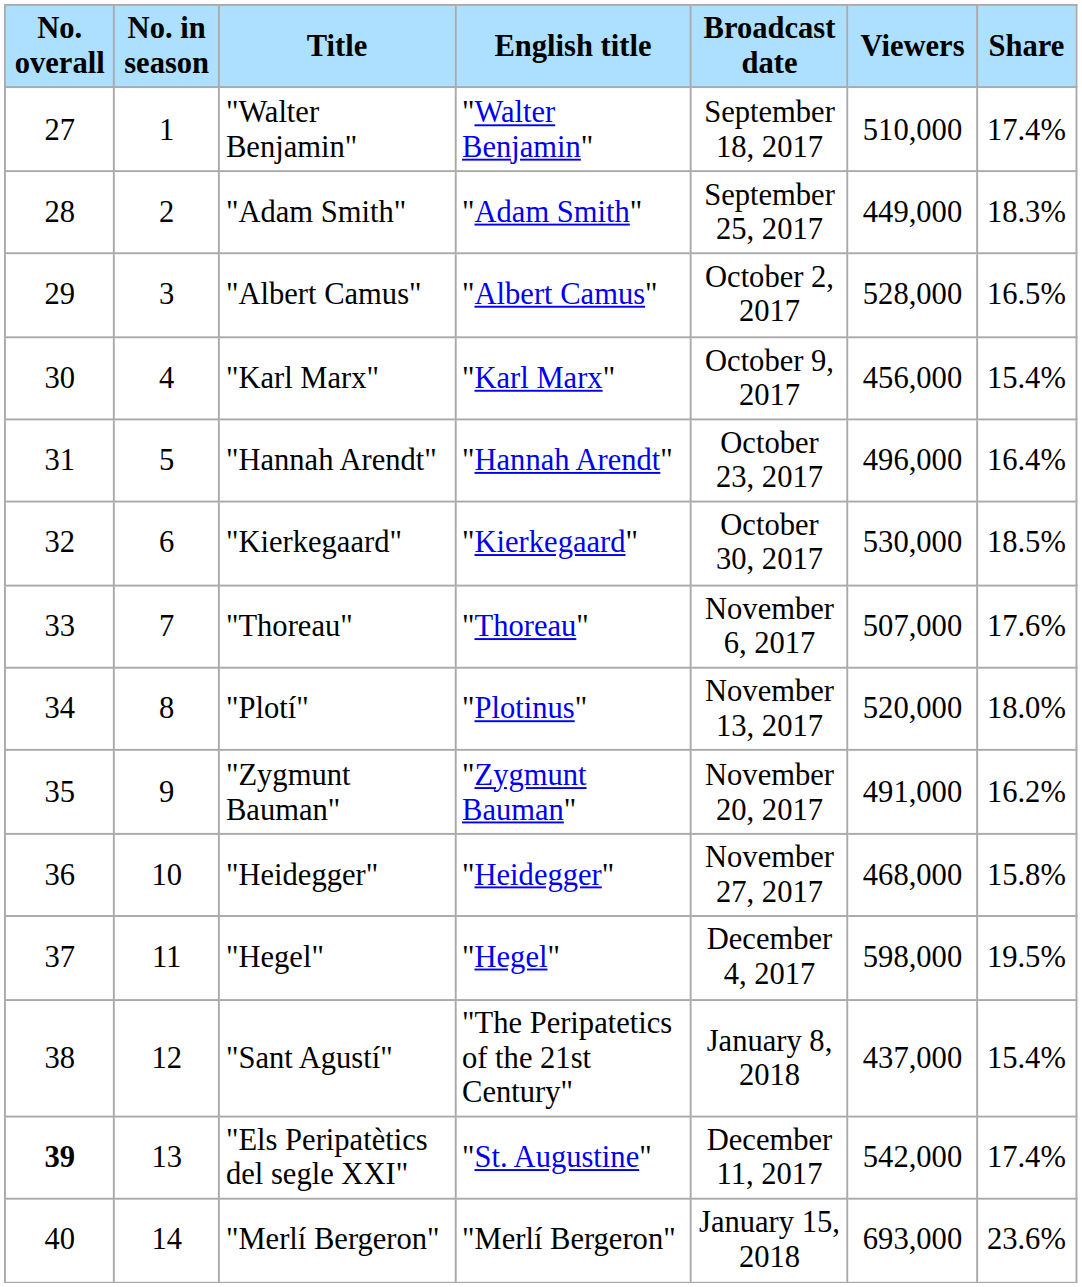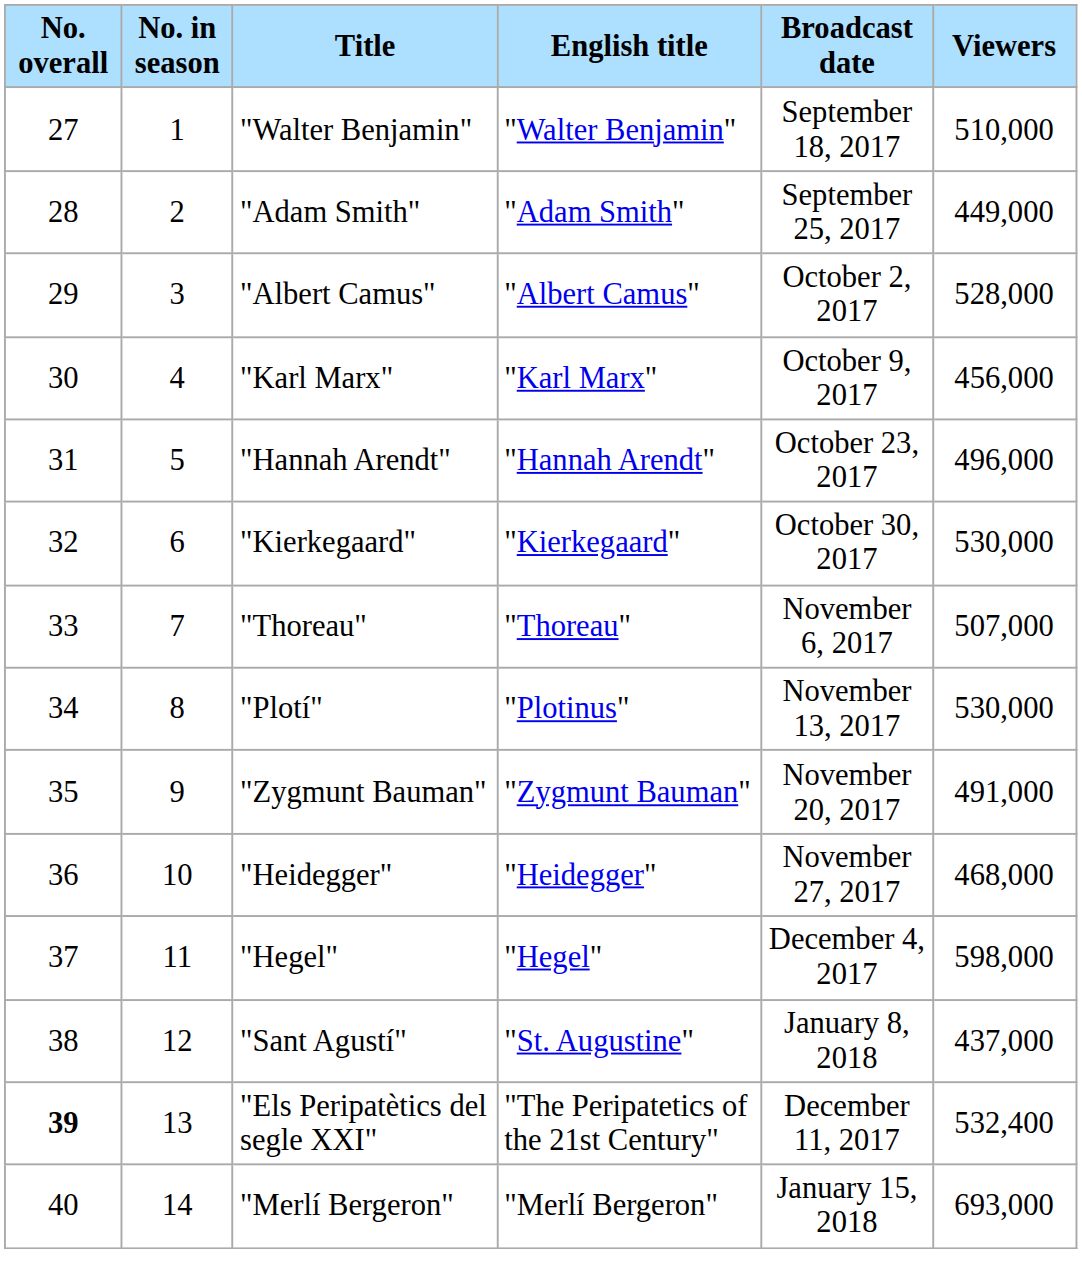- column: Share | 17.4% | 18.3% | 16.5% | 15.4% | 16.4% | 18.5% | 17.6% | 18.0% | 16.2% | 15.8% | 19.5% | 15.4% | 17.4% | 23.6%
"Plotí" | Viewers: 520,000 -> 530,000
"Sant Agustí" | English title: "The Peripatetics of the 21st Century" -> "St. Augustine"
"Els Peripatètics del segle XXI" | English title: "St. Augustine" -> "The Peripatetics of the 21st Century"
"Els Peripatètics del segle XXI" | Viewers: 542,000 -> 532,400
